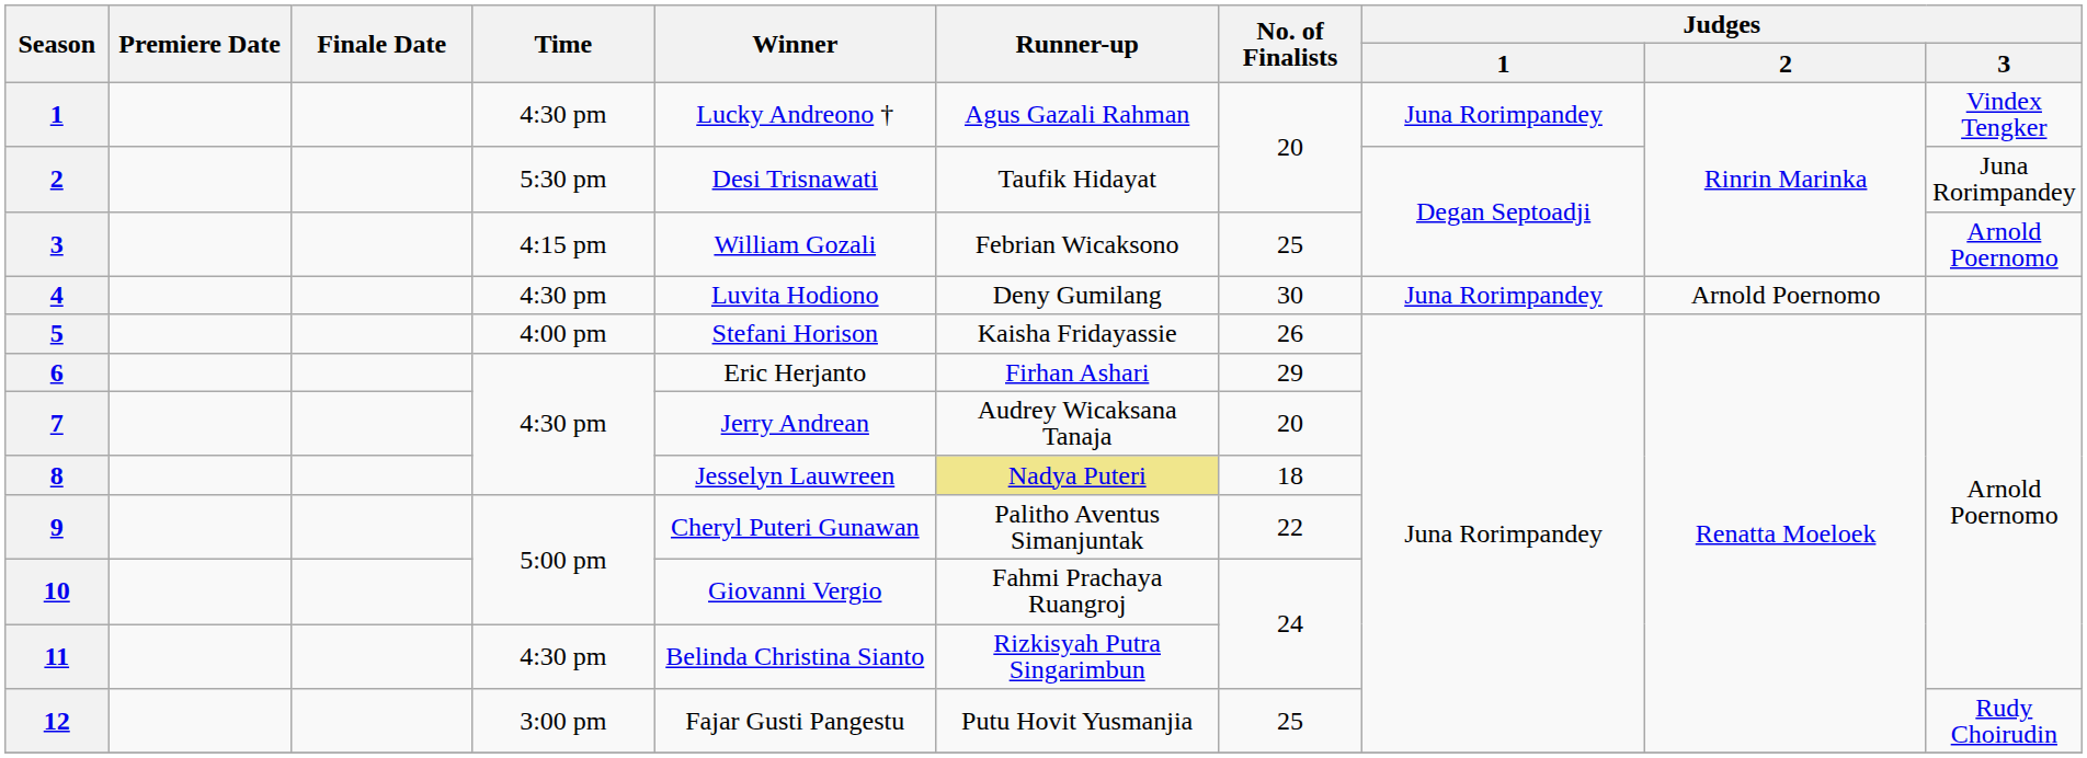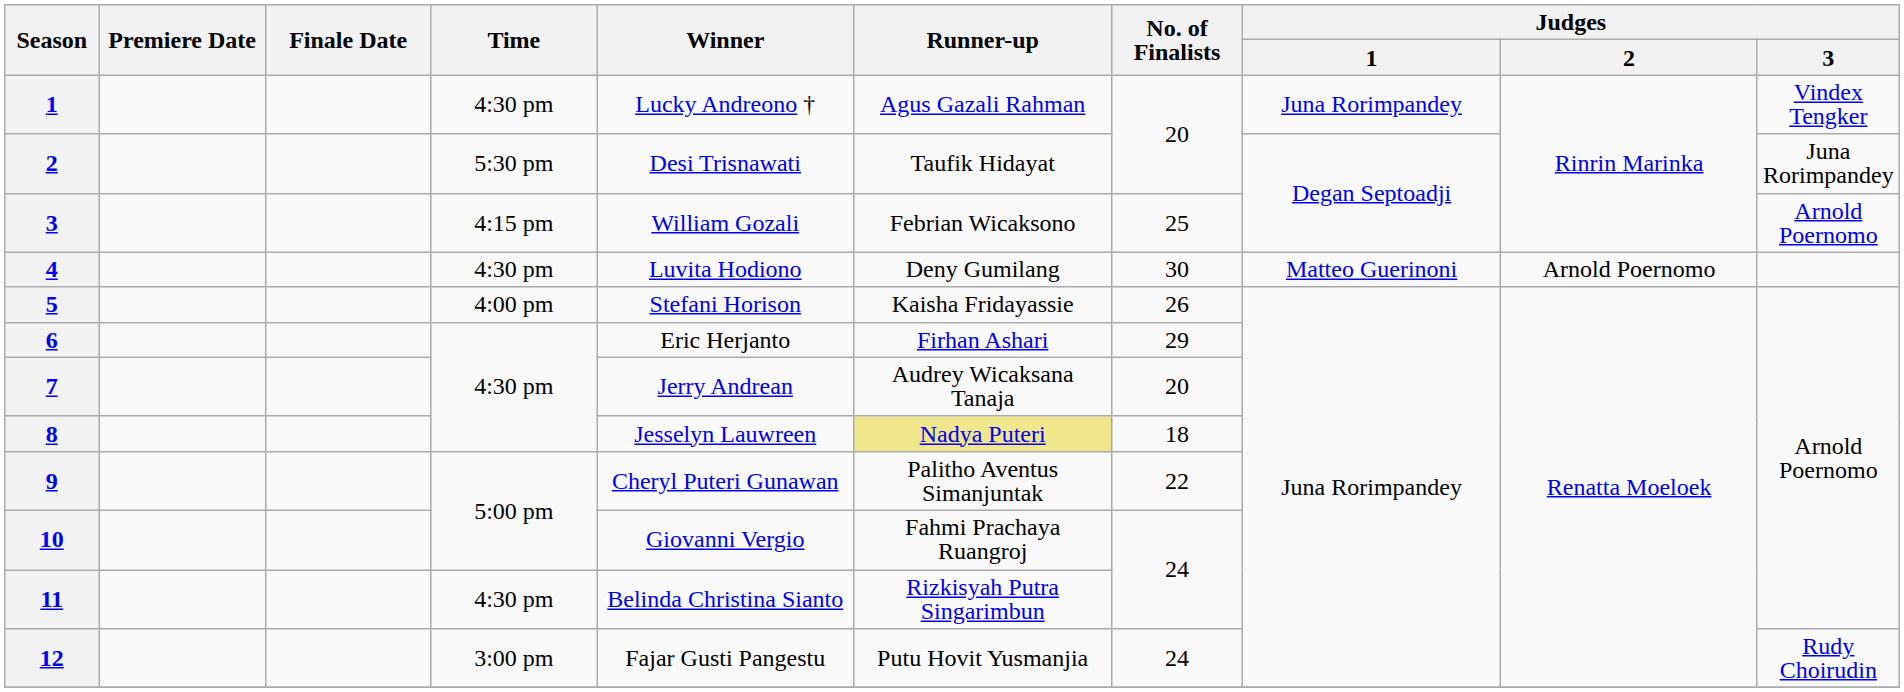4 | Judges / 1: Juna Rorimpandey -> Matteo Guerinoni
12 | No. of Finalists: 25 -> 24
